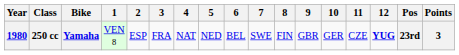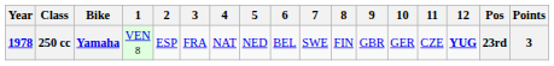250 cc | Year: 1980 -> 1978
